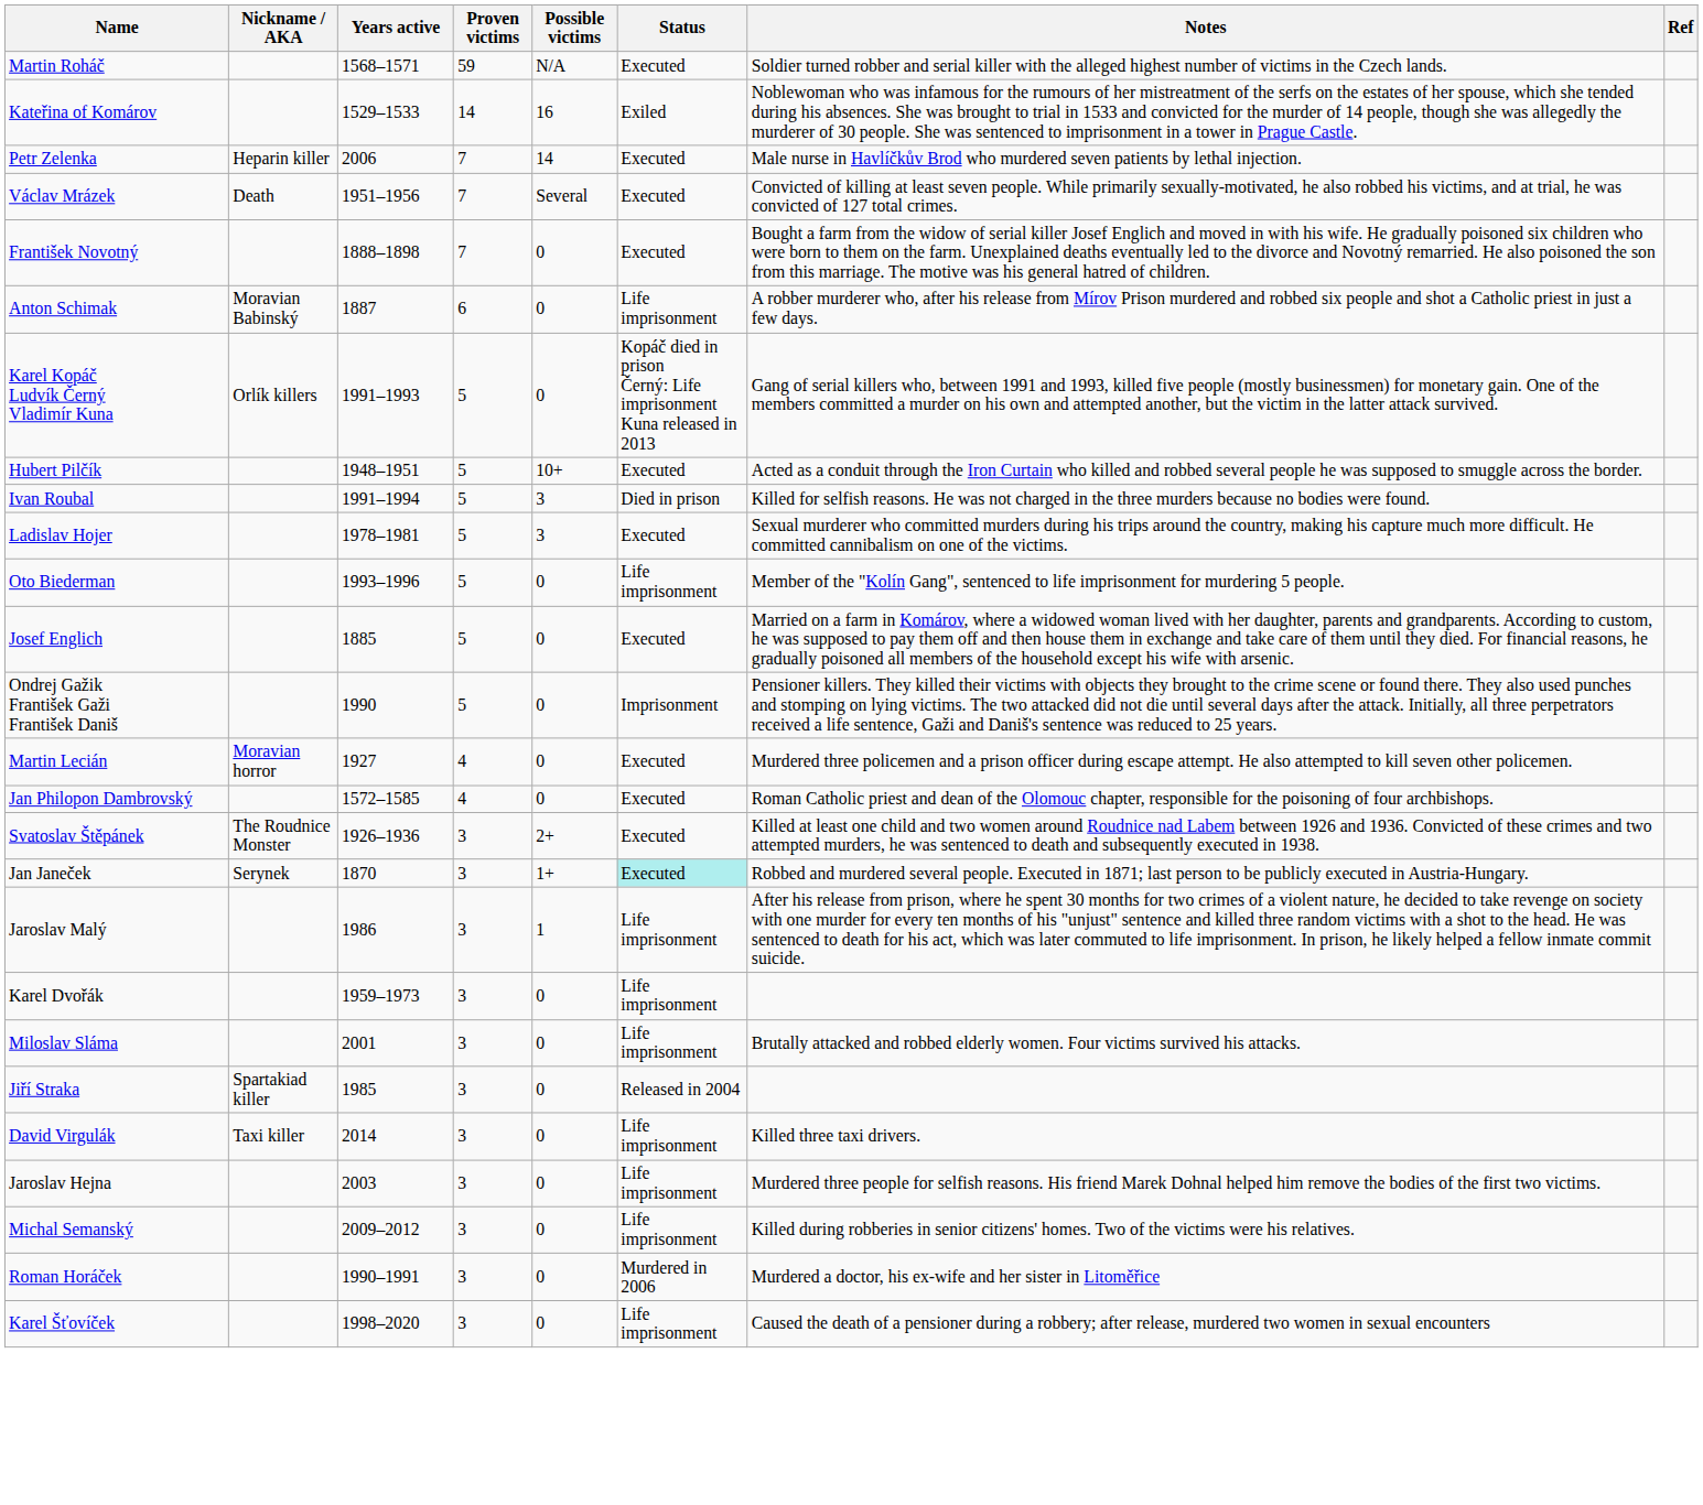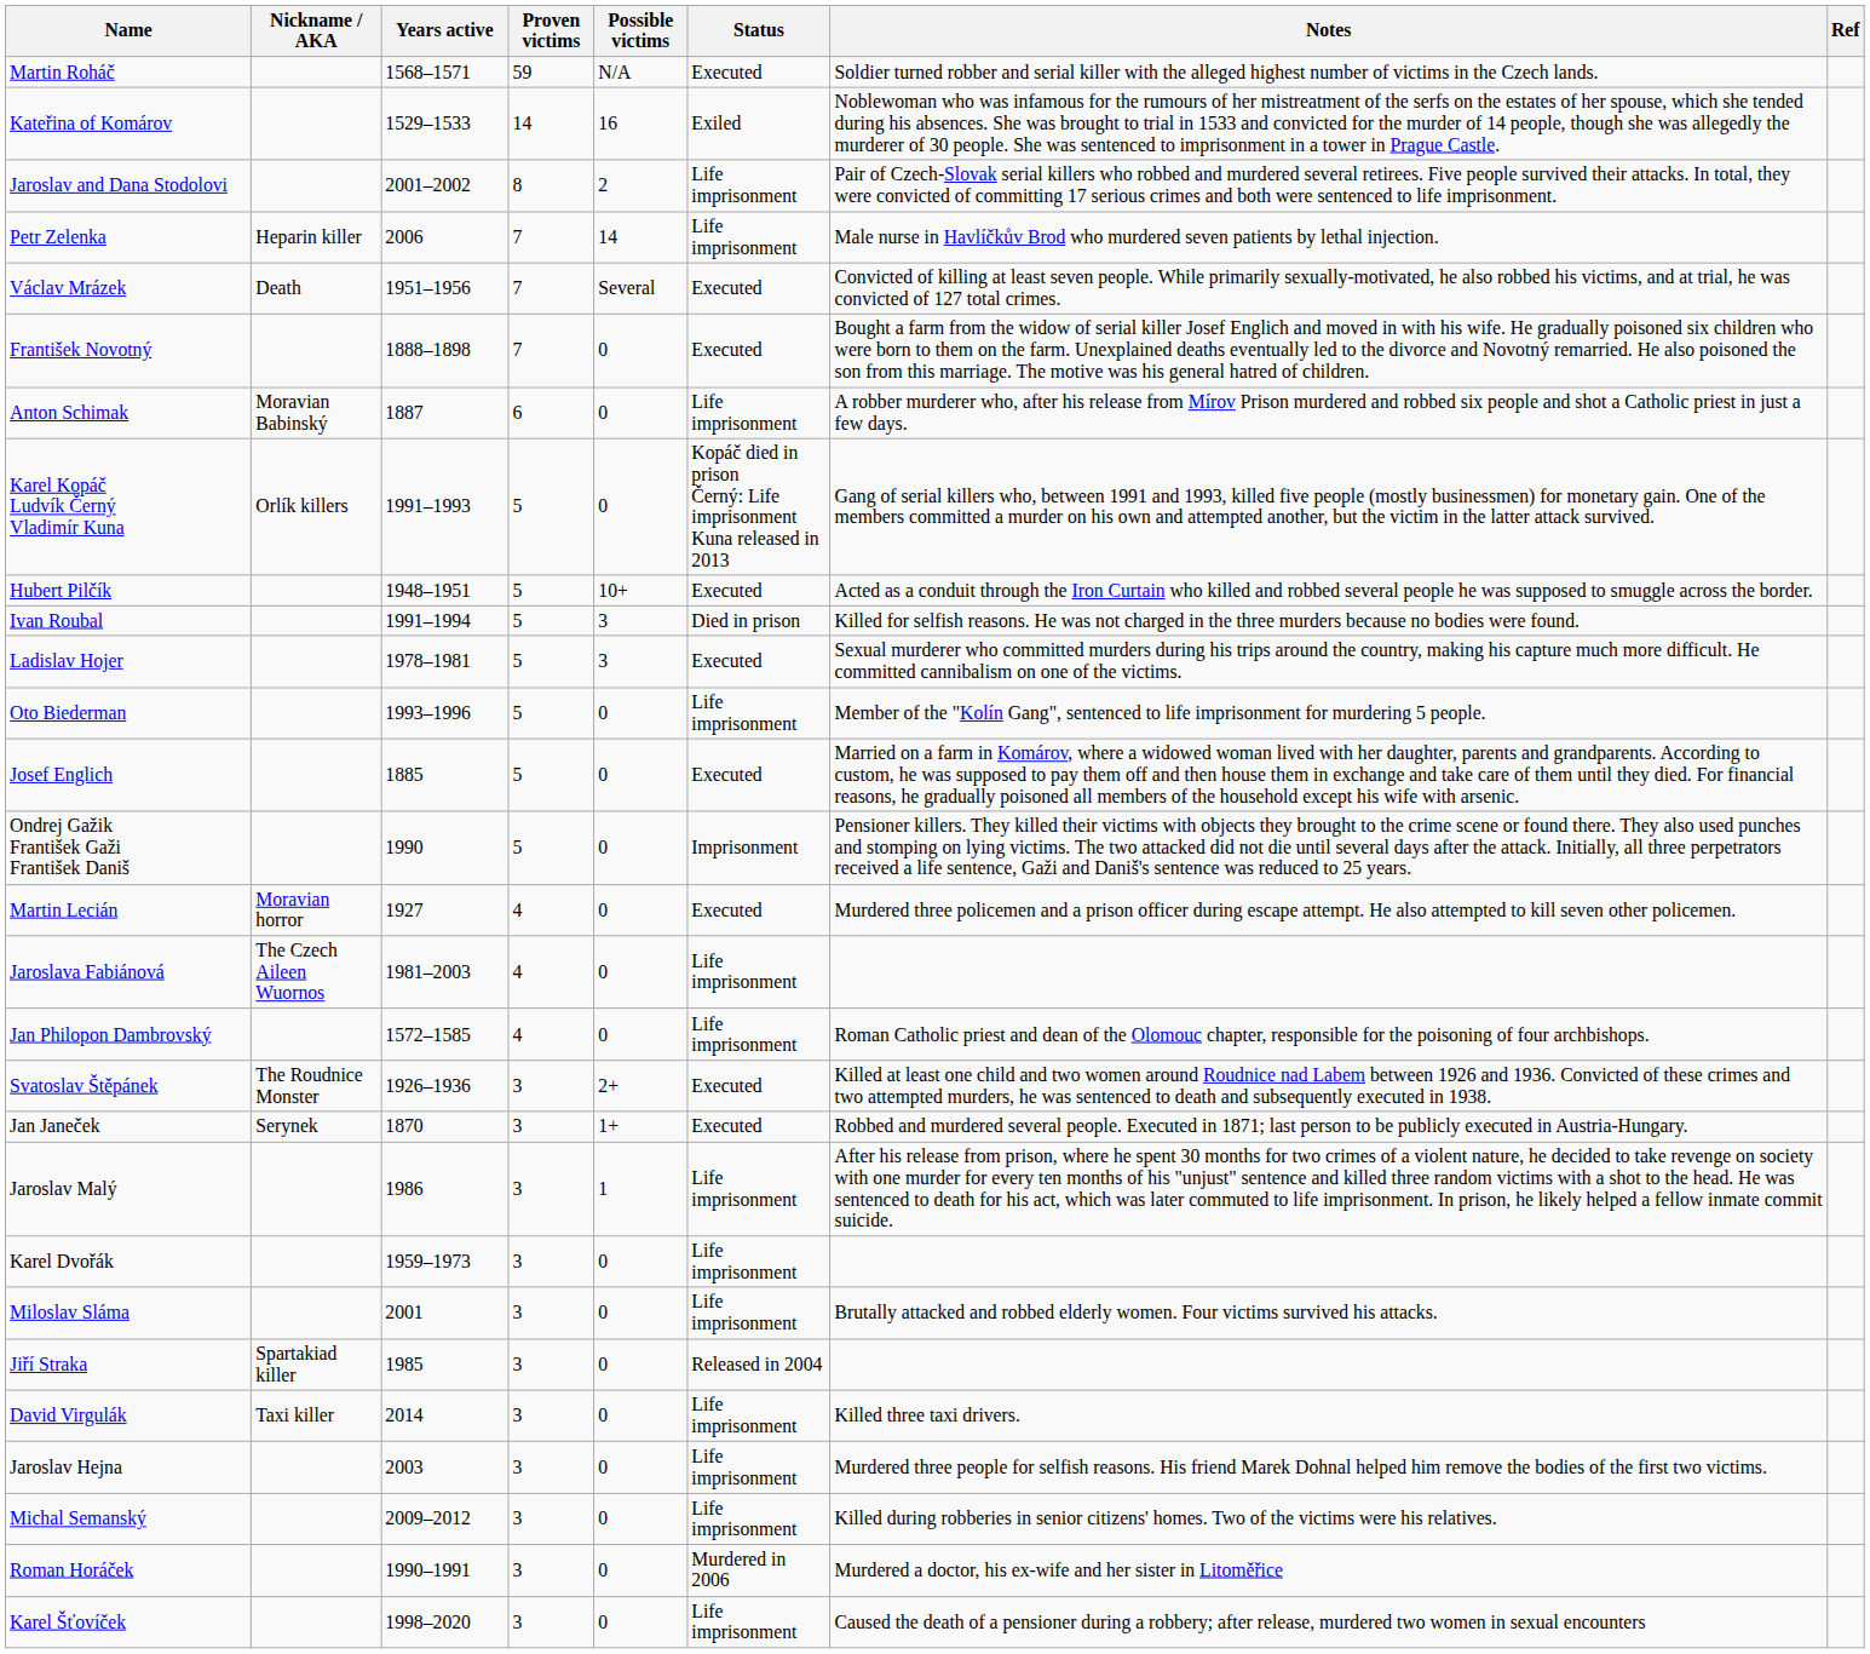+ row: Jaroslav and Dana Stodolovi | 2001–2002 | 8 | 2 | Life imprisonment | Pair of Czech-Slovak serial killers who robbed and murdered several retirees. Five people survived their attacks. In total, they were convicted of committing 17 serious crimes and both were sentenced to life imprisonment.
Petr Zelenka | Status: Executed -> Life imprisonment
+ row: Jaroslava Fabiánová | The Czech Aileen Wuornos | 1981–2003 | 4 | 0 | Life imprisonment
Jan Philopon Dambrovský | Status: Executed -> Life imprisonment
Jan Janeček | Status: paleturquoise background -> no background
